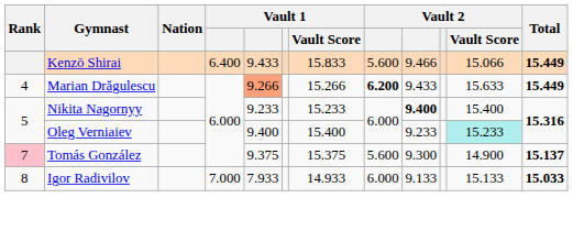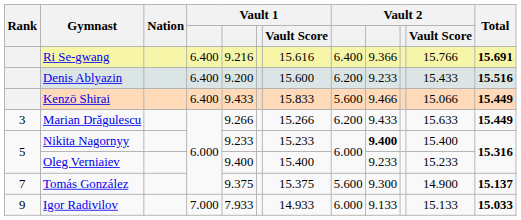+ row: Ri Se-gwang | 6.400 | 9.216 | 15.616 | 6.400 | 9.366 | 15.766 | 15.691
+ row: Denis Ablyazin | 6.400 | 9.200 | 15.600 | 6.200 | 9.233 | 15.433 | 15.516
Marian Drăgulescu | Rank: 4 -> 3
Marian Drăgulescu | column 5: lightsalmon background -> no background
Marian Drăgulescu | column 8: bold -> normal
Oleg Verniaiev | Vault 2 / Vault Score: paleturquoise background -> no background
Tomás González | Rank: pink background -> no background
Igor Radivilov | Rank: 8 -> 9
